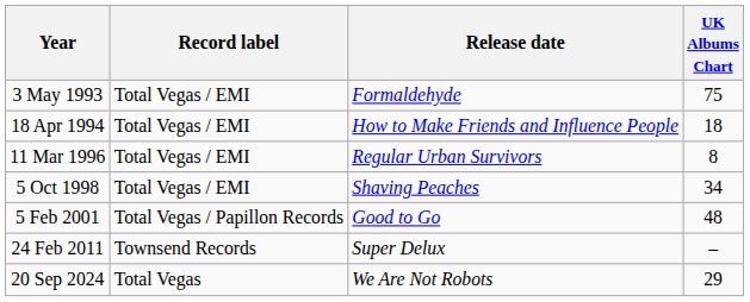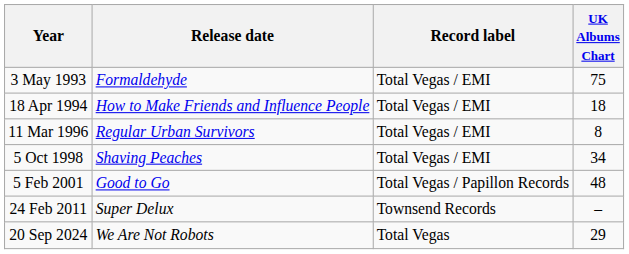columns swapped: Release date <-> Record label
